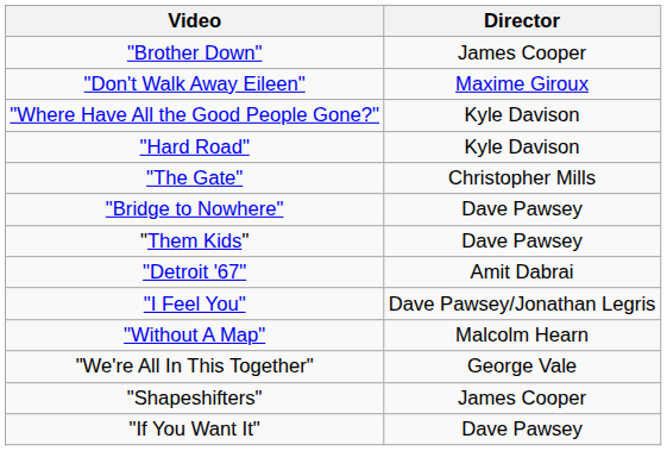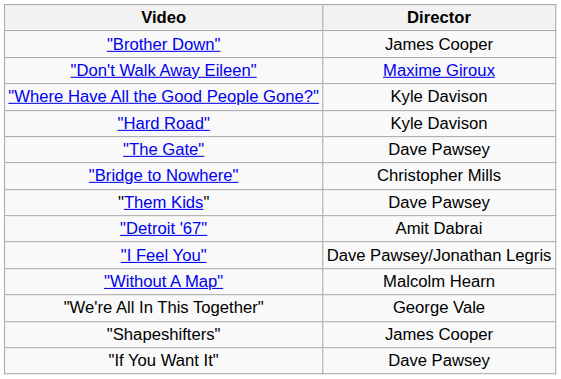"The Gate" | Director: Christopher Mills -> Dave Pawsey
"Bridge to Nowhere" | Director: Dave Pawsey -> Christopher Mills
